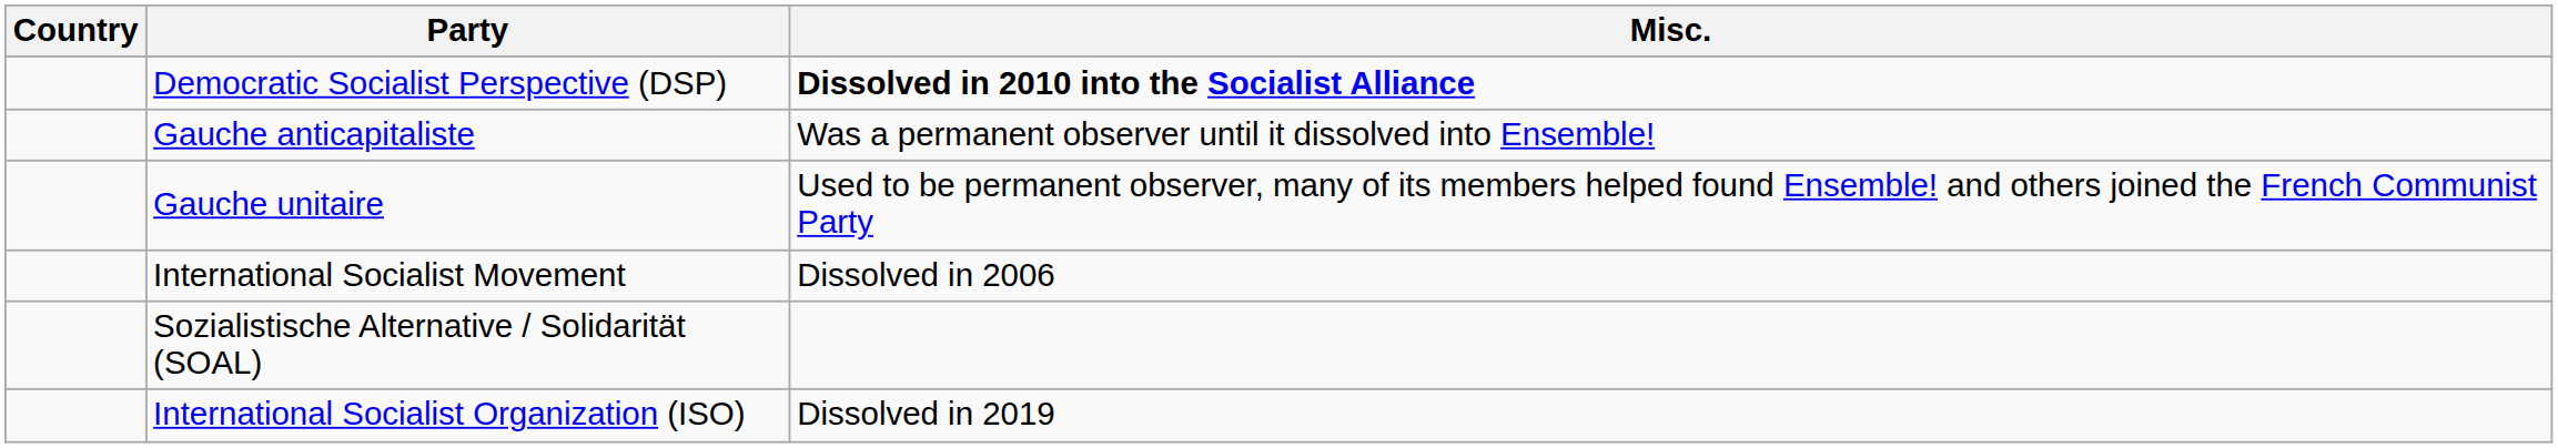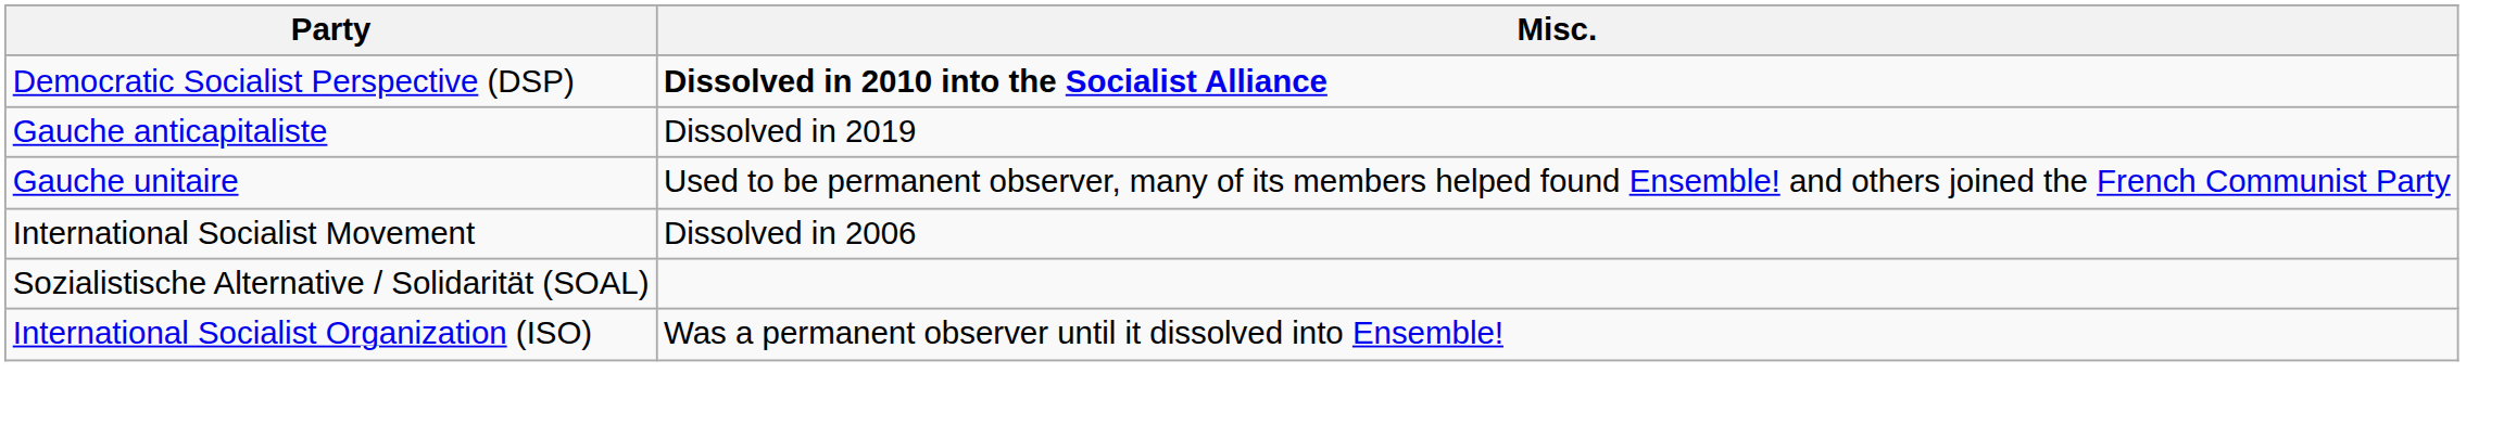- column: Country
Gauche anticapitaliste | Misc.: Was a permanent observer until it dissolved into Ensemble! -> Dissolved in 2019
International Socialist Organization (ISO) | Misc.: Dissolved in 2019 -> Was a permanent observer until it dissolved into Ensemble!
